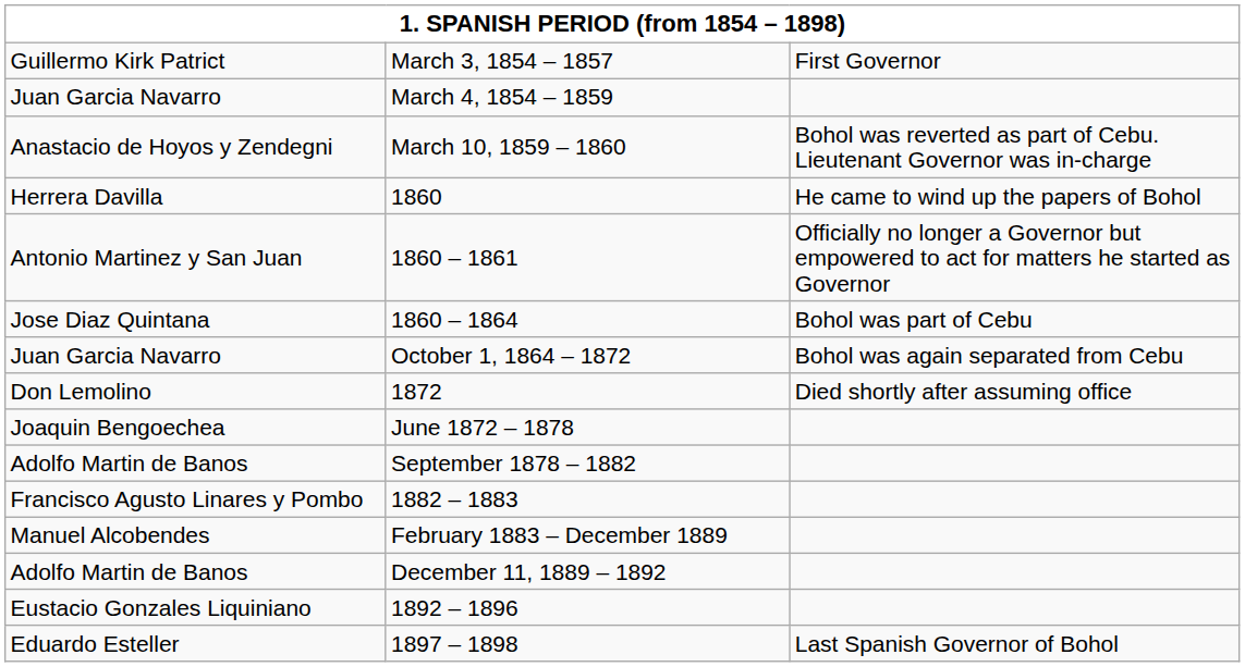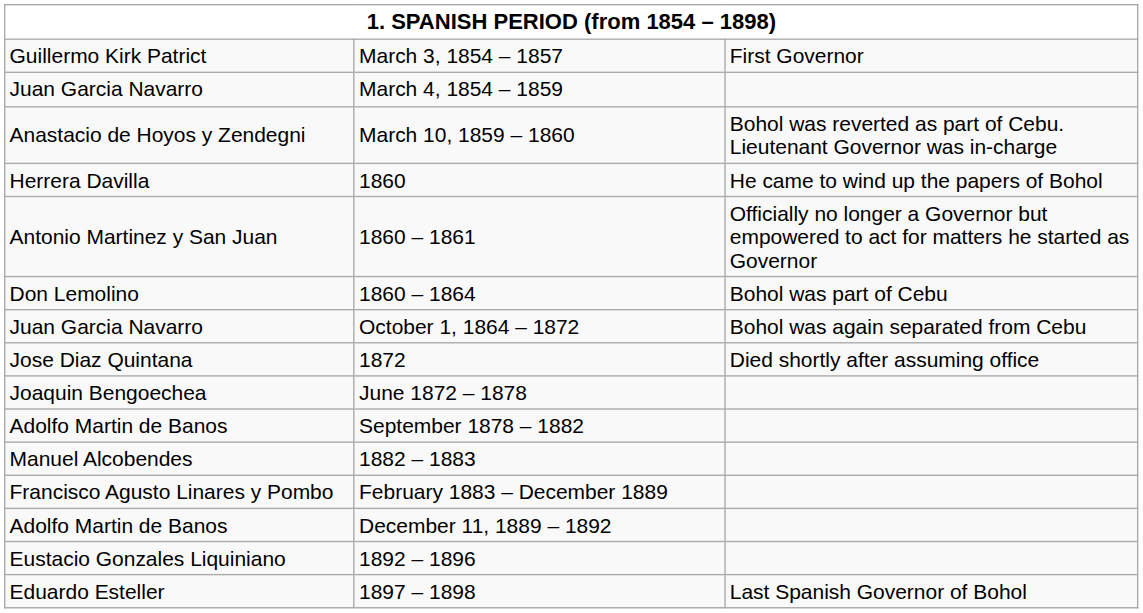1860 – 1864 | column 1: Jose Diaz Quintana -> Don Lemolino
1872 | column 1: Don Lemolino -> Jose Diaz Quintana
1882 – 1883 | column 1: Francisco Agusto Linares y Pombo -> Manuel Alcobendes
February 1883 – December 1889 | column 1: Manuel Alcobendes -> Francisco Agusto Linares y Pombo
